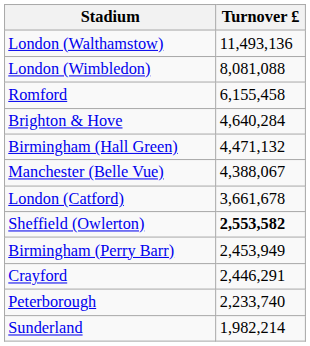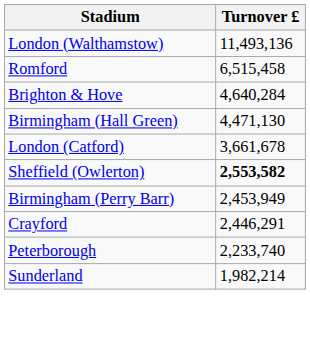- row: London (Wimbledon) | 8,081,088
Romford | Turnover £: 6,155,458 -> 6,515,458
Birmingham (Hall Green) | Turnover £: 4,471,132 -> 4,471,130
- row: Manchester (Belle Vue) | 4,388,067
